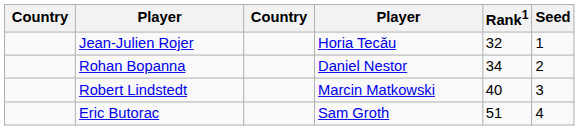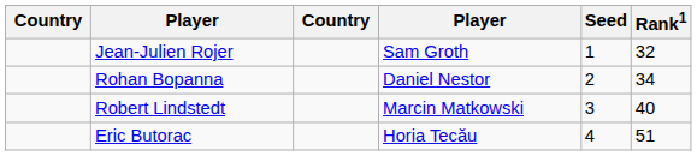columns swapped: Rank1 <-> Seed
Jean-Julien Rojer | column 4: Horia Tecău -> Sam Groth
Eric Butorac | column 4: Sam Groth -> Horia Tecău
